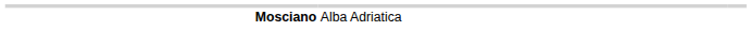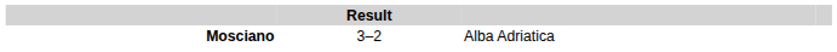+ column: Result | 3–2
